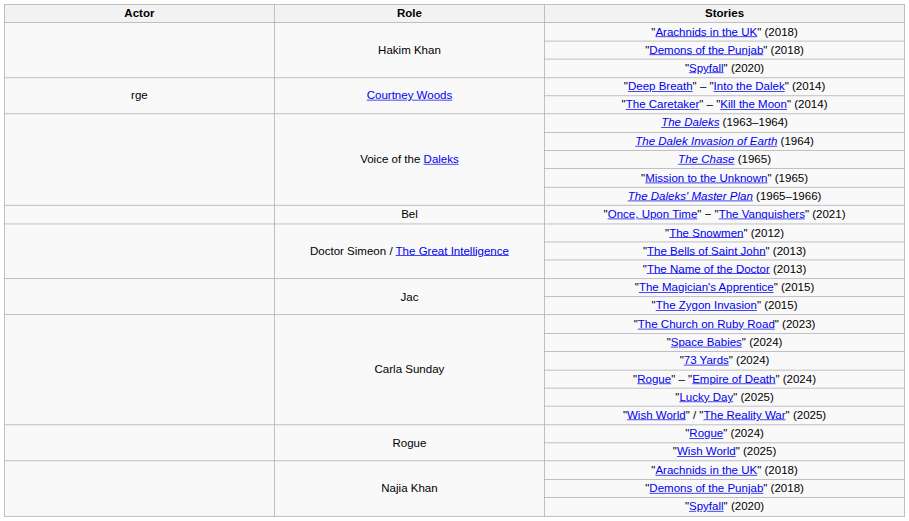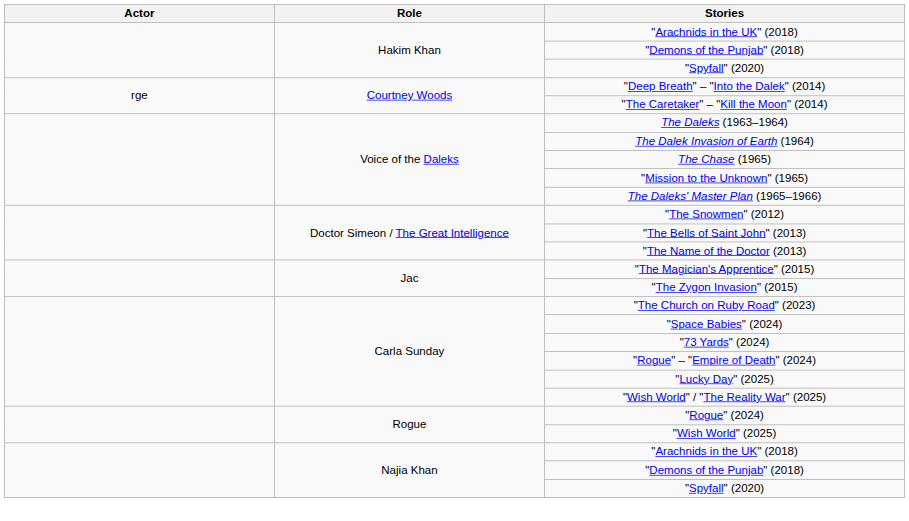- row: Bel | "Once, Upon Time" − "The Vanquishers" (2021)
